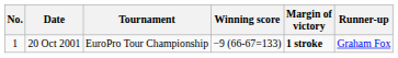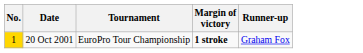- column: Winning score | −9 (66-67=133)
20 Oct 2001 | No.: no background -> gold background
